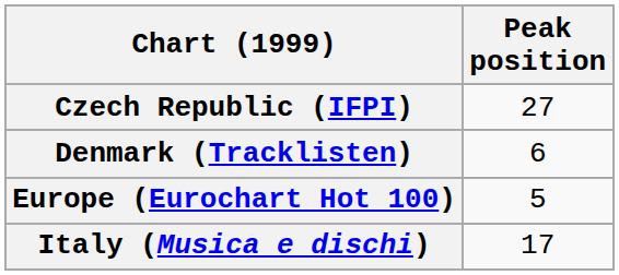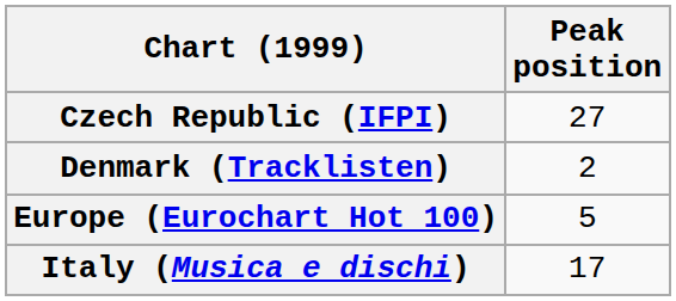Denmark (Tracklisten) | Peak position: 6 -> 2
